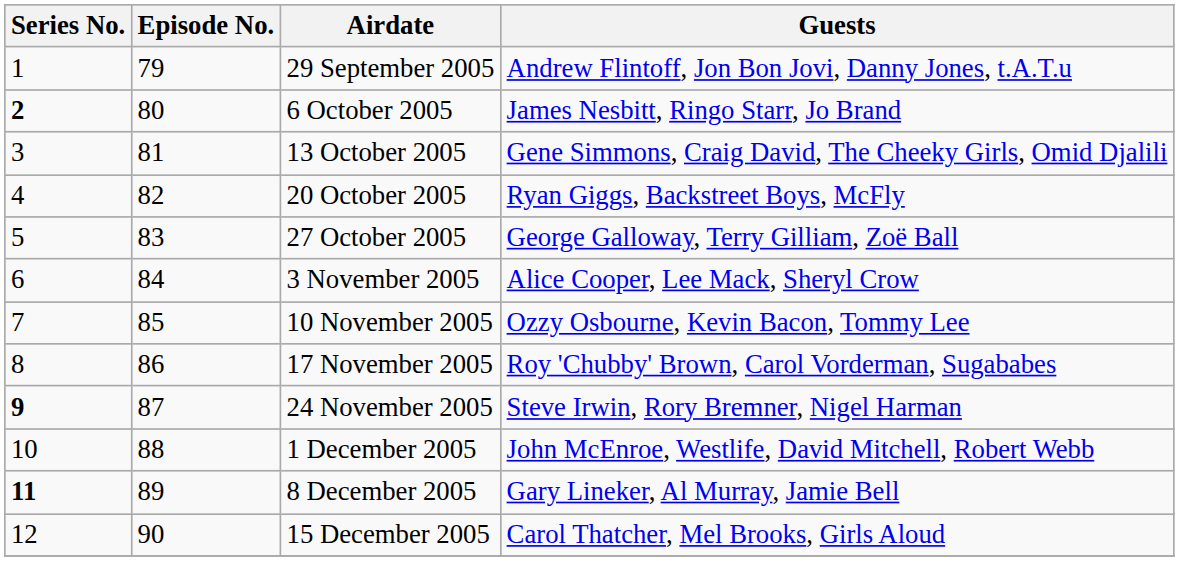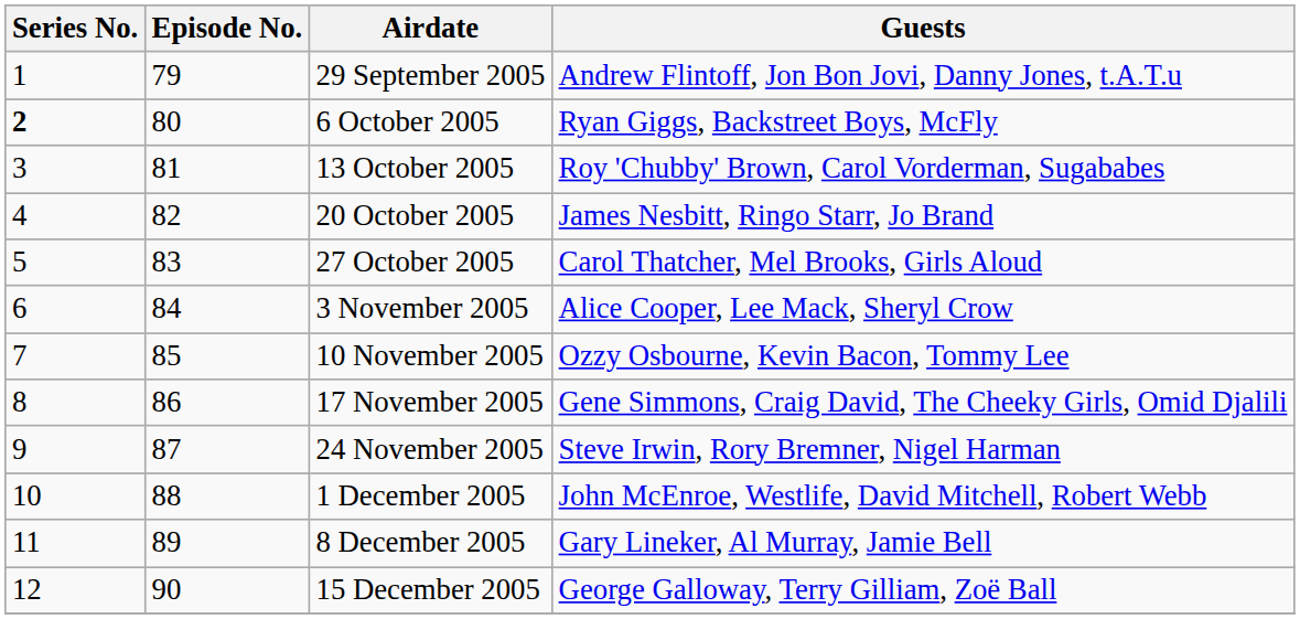6 October 2005 | Guests: James Nesbitt, Ringo Starr, Jo Brand -> Ryan Giggs, Backstreet Boys, McFly
13 October 2005 | Guests: Gene Simmons, Craig David, The Cheeky Girls, Omid Djalili -> Roy 'Chubby' Brown, Carol Vorderman, Sugababes
20 October 2005 | Guests: Ryan Giggs, Backstreet Boys, McFly -> James Nesbitt, Ringo Starr, Jo Brand
27 October 2005 | Guests: George Galloway, Terry Gilliam, Zoë Ball -> Carol Thatcher, Mel Brooks, Girls Aloud
17 November 2005 | Guests: Roy 'Chubby' Brown, Carol Vorderman, Sugababes -> Gene Simmons, Craig David, The Cheeky Girls, Omid Djalili
24 November 2005 | Series No.: bold -> normal
8 December 2005 | Series No.: bold -> normal
15 December 2005 | Guests: Carol Thatcher, Mel Brooks, Girls Aloud -> George Galloway, Terry Gilliam, Zoë Ball
